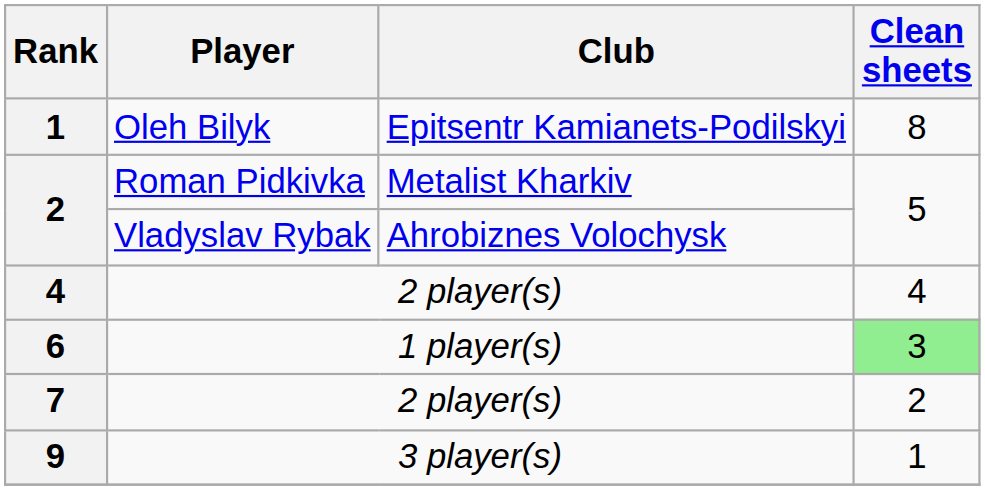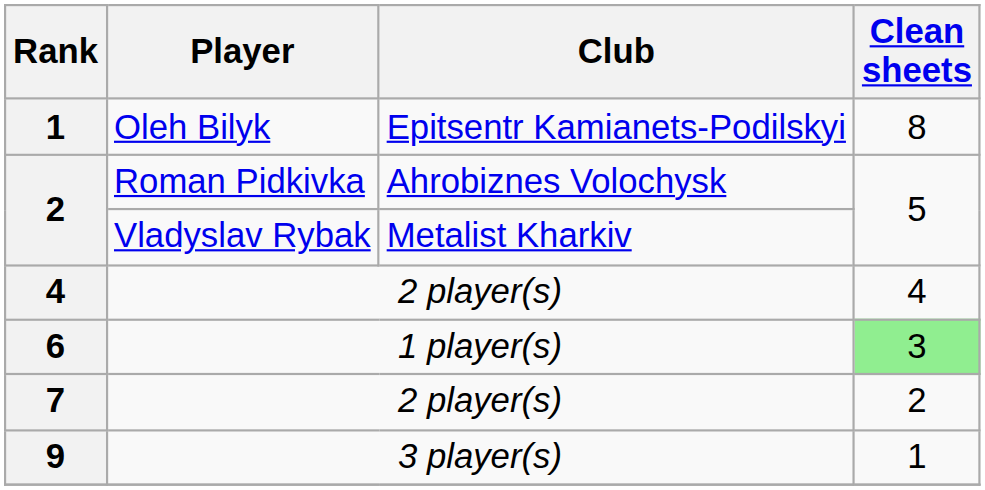2 / Roman Pidkivka | Club: Metalist Kharkiv -> Ahrobiznes Volochysk
2 / Vladyslav Rybak | Club: Ahrobiznes Volochysk -> Metalist Kharkiv
